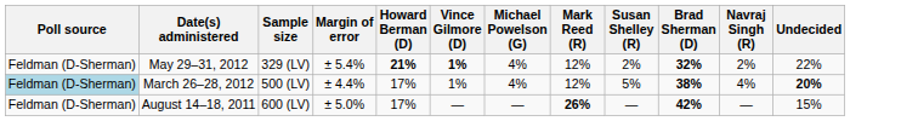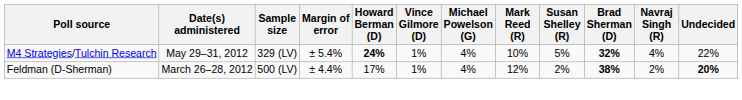May 29–31, 2012 | Poll source: Feldman (D-Sherman) -> M4 Strategies/Tulchin Research
May 29–31, 2012 | Howard Berman (D): 21% -> 24%
May 29–31, 2012 | Vince Gilmore (D): bold -> normal
May 29–31, 2012 | Mark Reed (R): 12% -> 10%
May 29–31, 2012 | Susan Shelley (R): 2% -> 5%
May 29–31, 2012 | Navraj Singh (R): 2% -> 4%
March 26–28, 2012 | Poll source: lightblue background -> no background
March 26–28, 2012 | Susan Shelley (R): 5% -> 2%
March 26–28, 2012 | Navraj Singh (R): 4% -> 2%
- row: Feldman (D-Sherman) | August 14–18, 2011 | 600 (LV) | ± 5.0% | 17% | — | — | 26% | — | 42% | — | 15%
